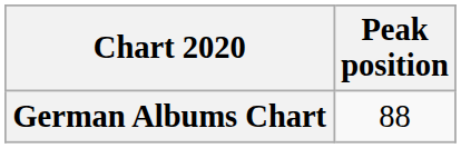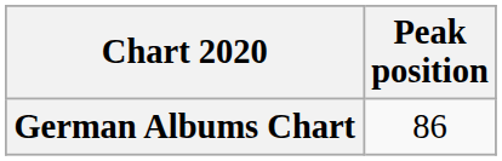German Albums Chart | Peak position: 88 -> 86
